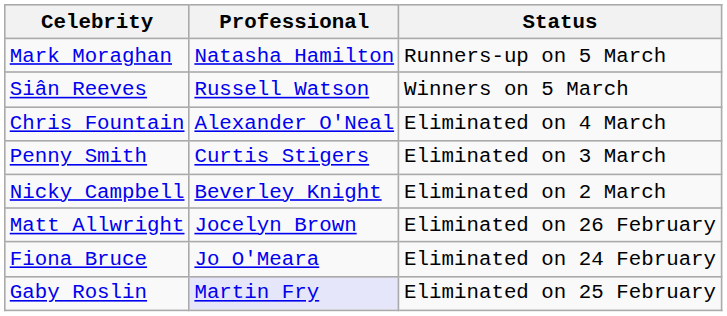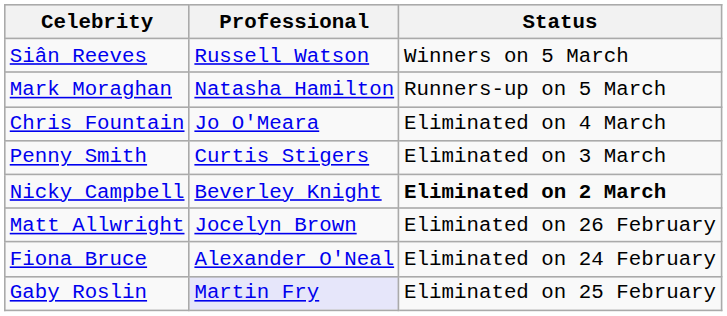rows swapped: Siân Reeves <-> Mark Moraghan
Chris Fountain | Professional: Alexander O'Neal -> Jo O'Meara
Nicky Campbell | Status: normal -> bold
Fiona Bruce | Professional: Jo O'Meara -> Alexander O'Neal
